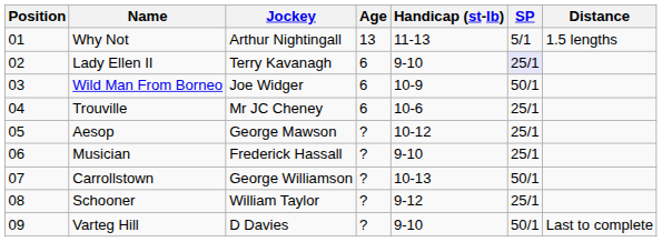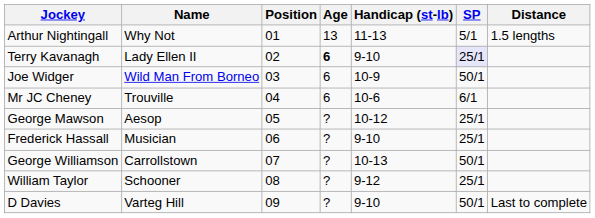columns swapped: Position <-> Jockey
Lady Ellen II | Age: normal -> bold
Trouville | SP: 25/1 -> 6/1
